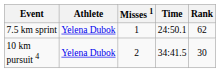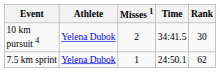rows swapped: 7.5 km sprint <-> 10 km pursuit 4
